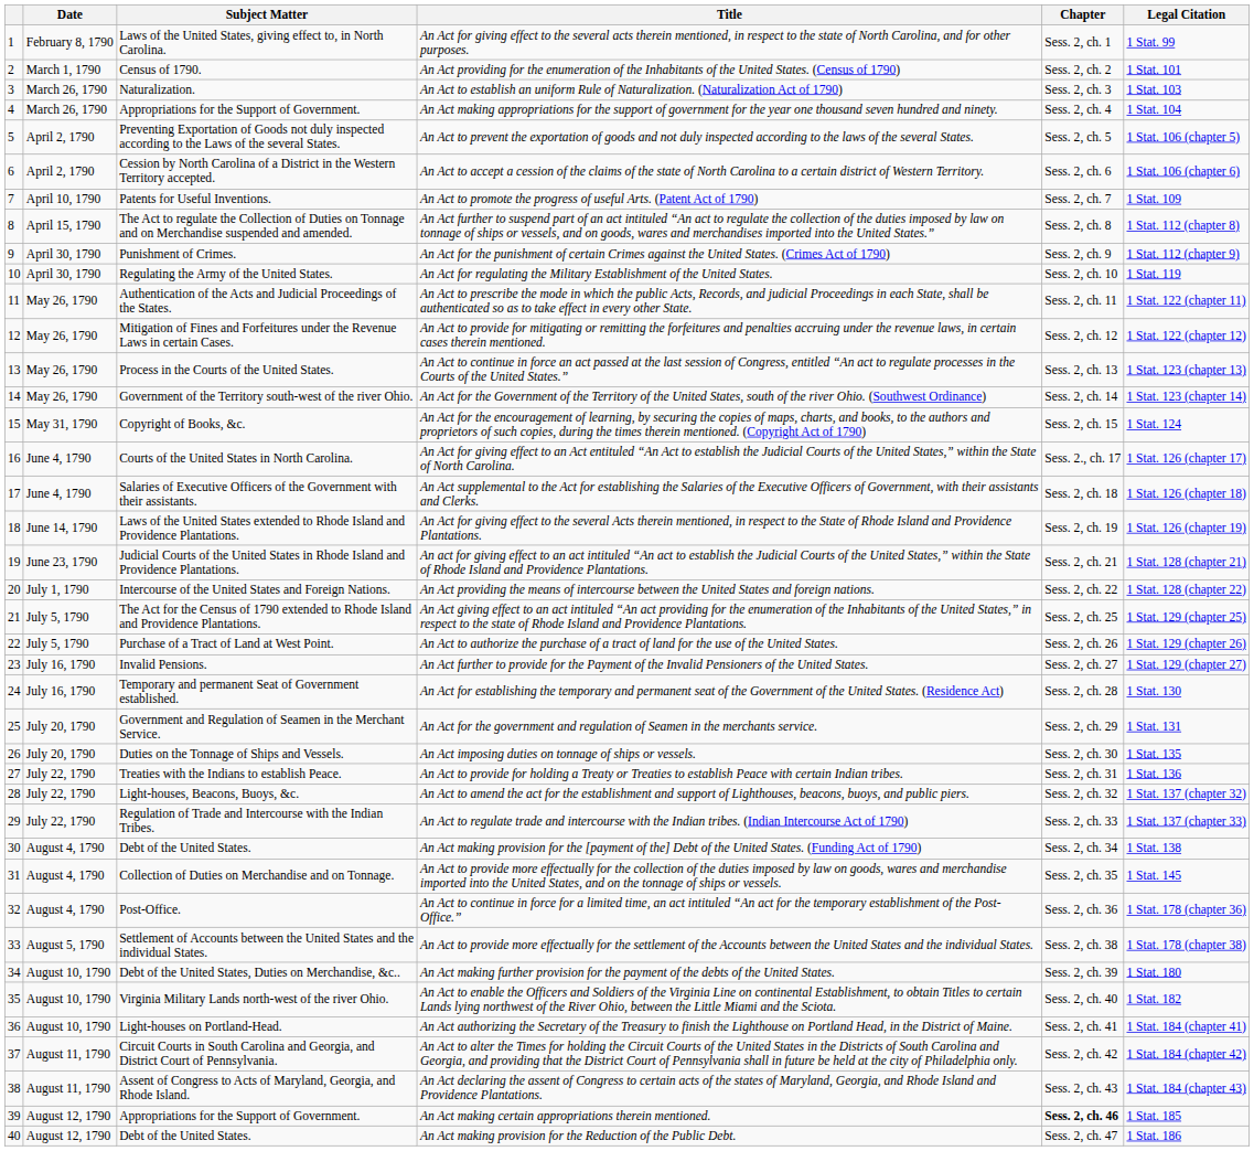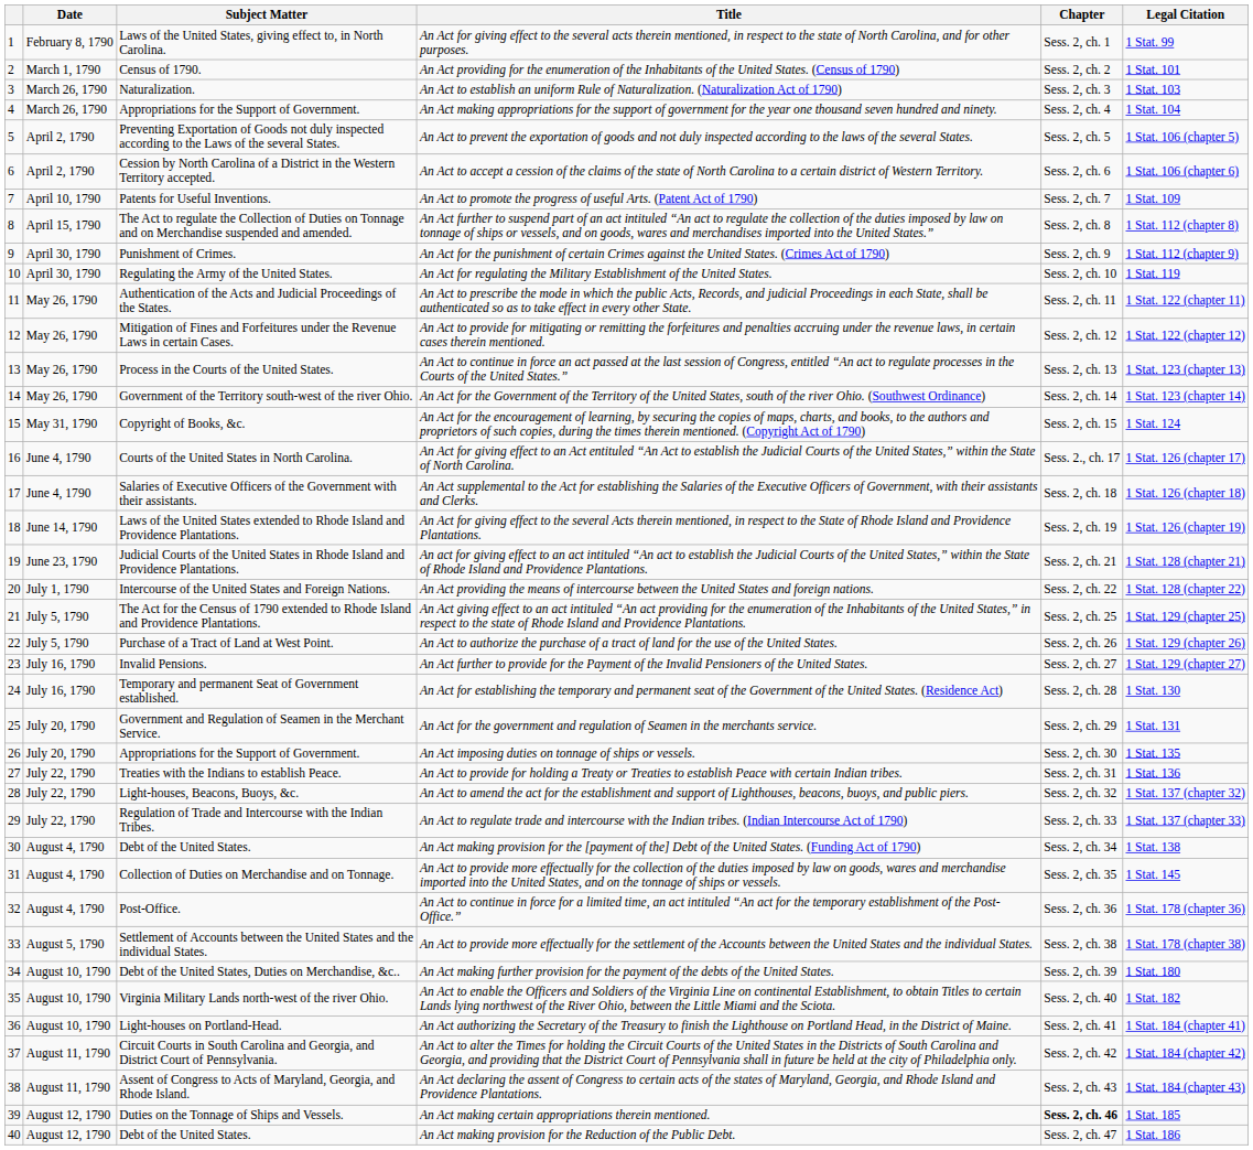An Act imposing duties on tonnage of ships or vessels. | Subject Matter: Duties on the Tonnage of Ships and Vessels. -> Appropriations for the Support of Government.
An Act making certain appropriations therein mentioned. | Subject Matter: Appropriations for the Support of Government. -> Duties on the Tonnage of Ships and Vessels.
